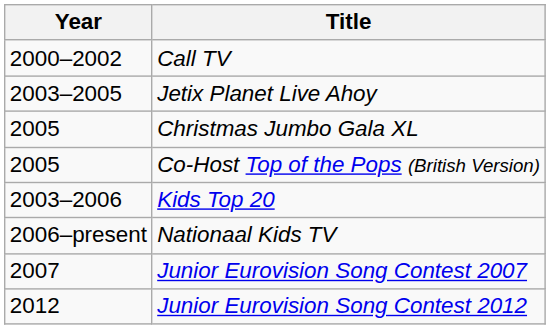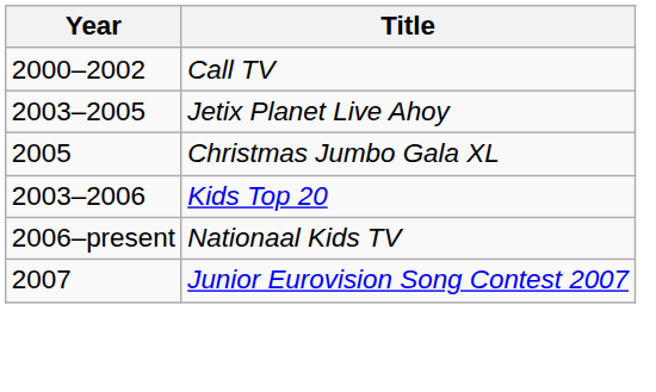- row: 2005 | Co-Host Top of the Pops (British Version)
- row: 2012 | Junior Eurovision Song Contest 2012
